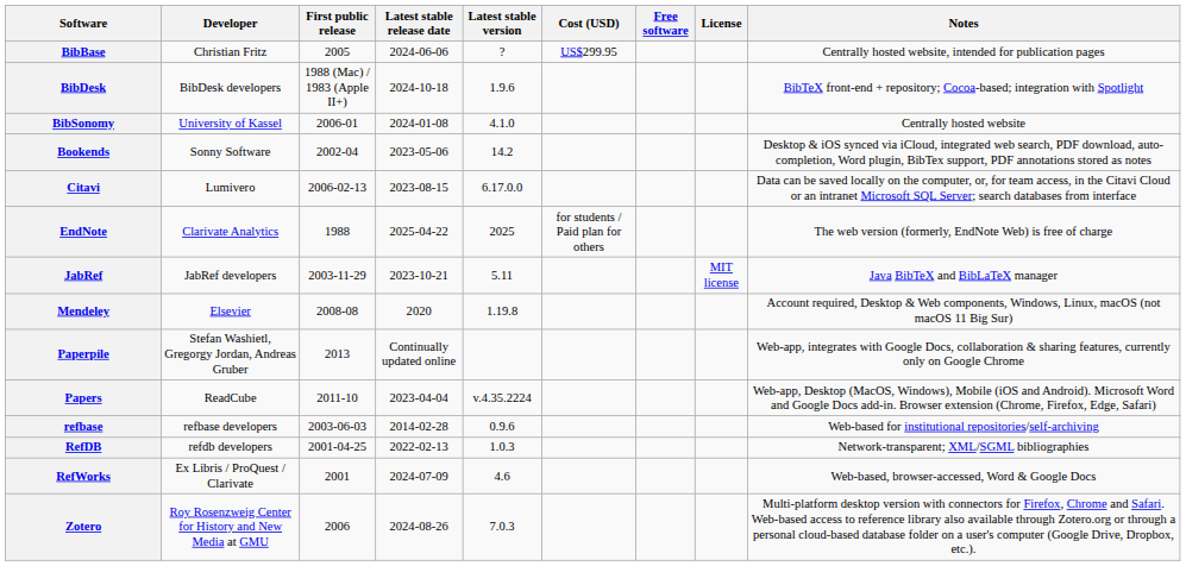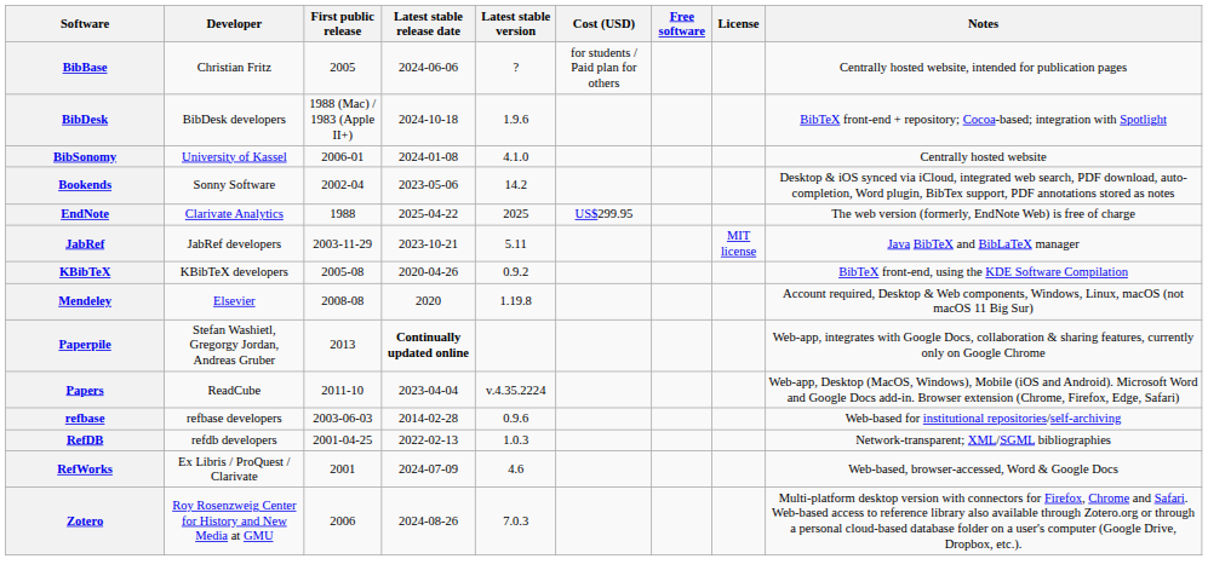BibBase | Cost (USD): US$299.95 -> for students / Paid plan for others
- row: Citavi | Lumivero | 2006-02-13 | 2023-08-15 | 6.17.0.0 | Data can be saved locally on the computer, or, for team access, in the Citavi Cloud or an intranet Microsoft SQL Server; search databases from interface
EndNote | Cost (USD): for students / Paid plan for others -> US$299.95
+ row: KBibTeX | KBibTeX developers | 2005-08 | 2020-04-26 | 0.9.2 | BibTeX front-end, using the KDE Software Compilation
Paperpile | Latest stable release date: normal -> bold
